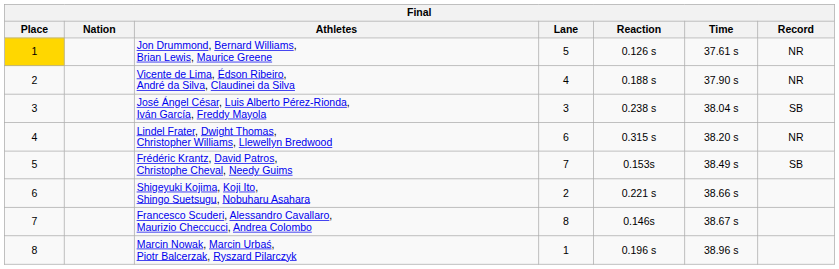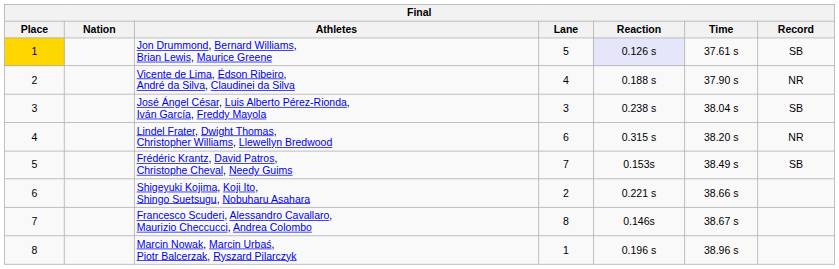Jon Drummond, Bernard Williams, Brian Lewis, Maurice Greene | Reaction: no background -> lavender background
Jon Drummond, Bernard Williams, Brian Lewis, Maurice Greene | Record: NR -> SB
